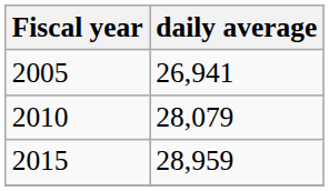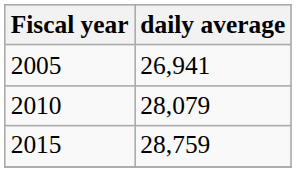2015 | daily average: 28,959 -> 28,759
